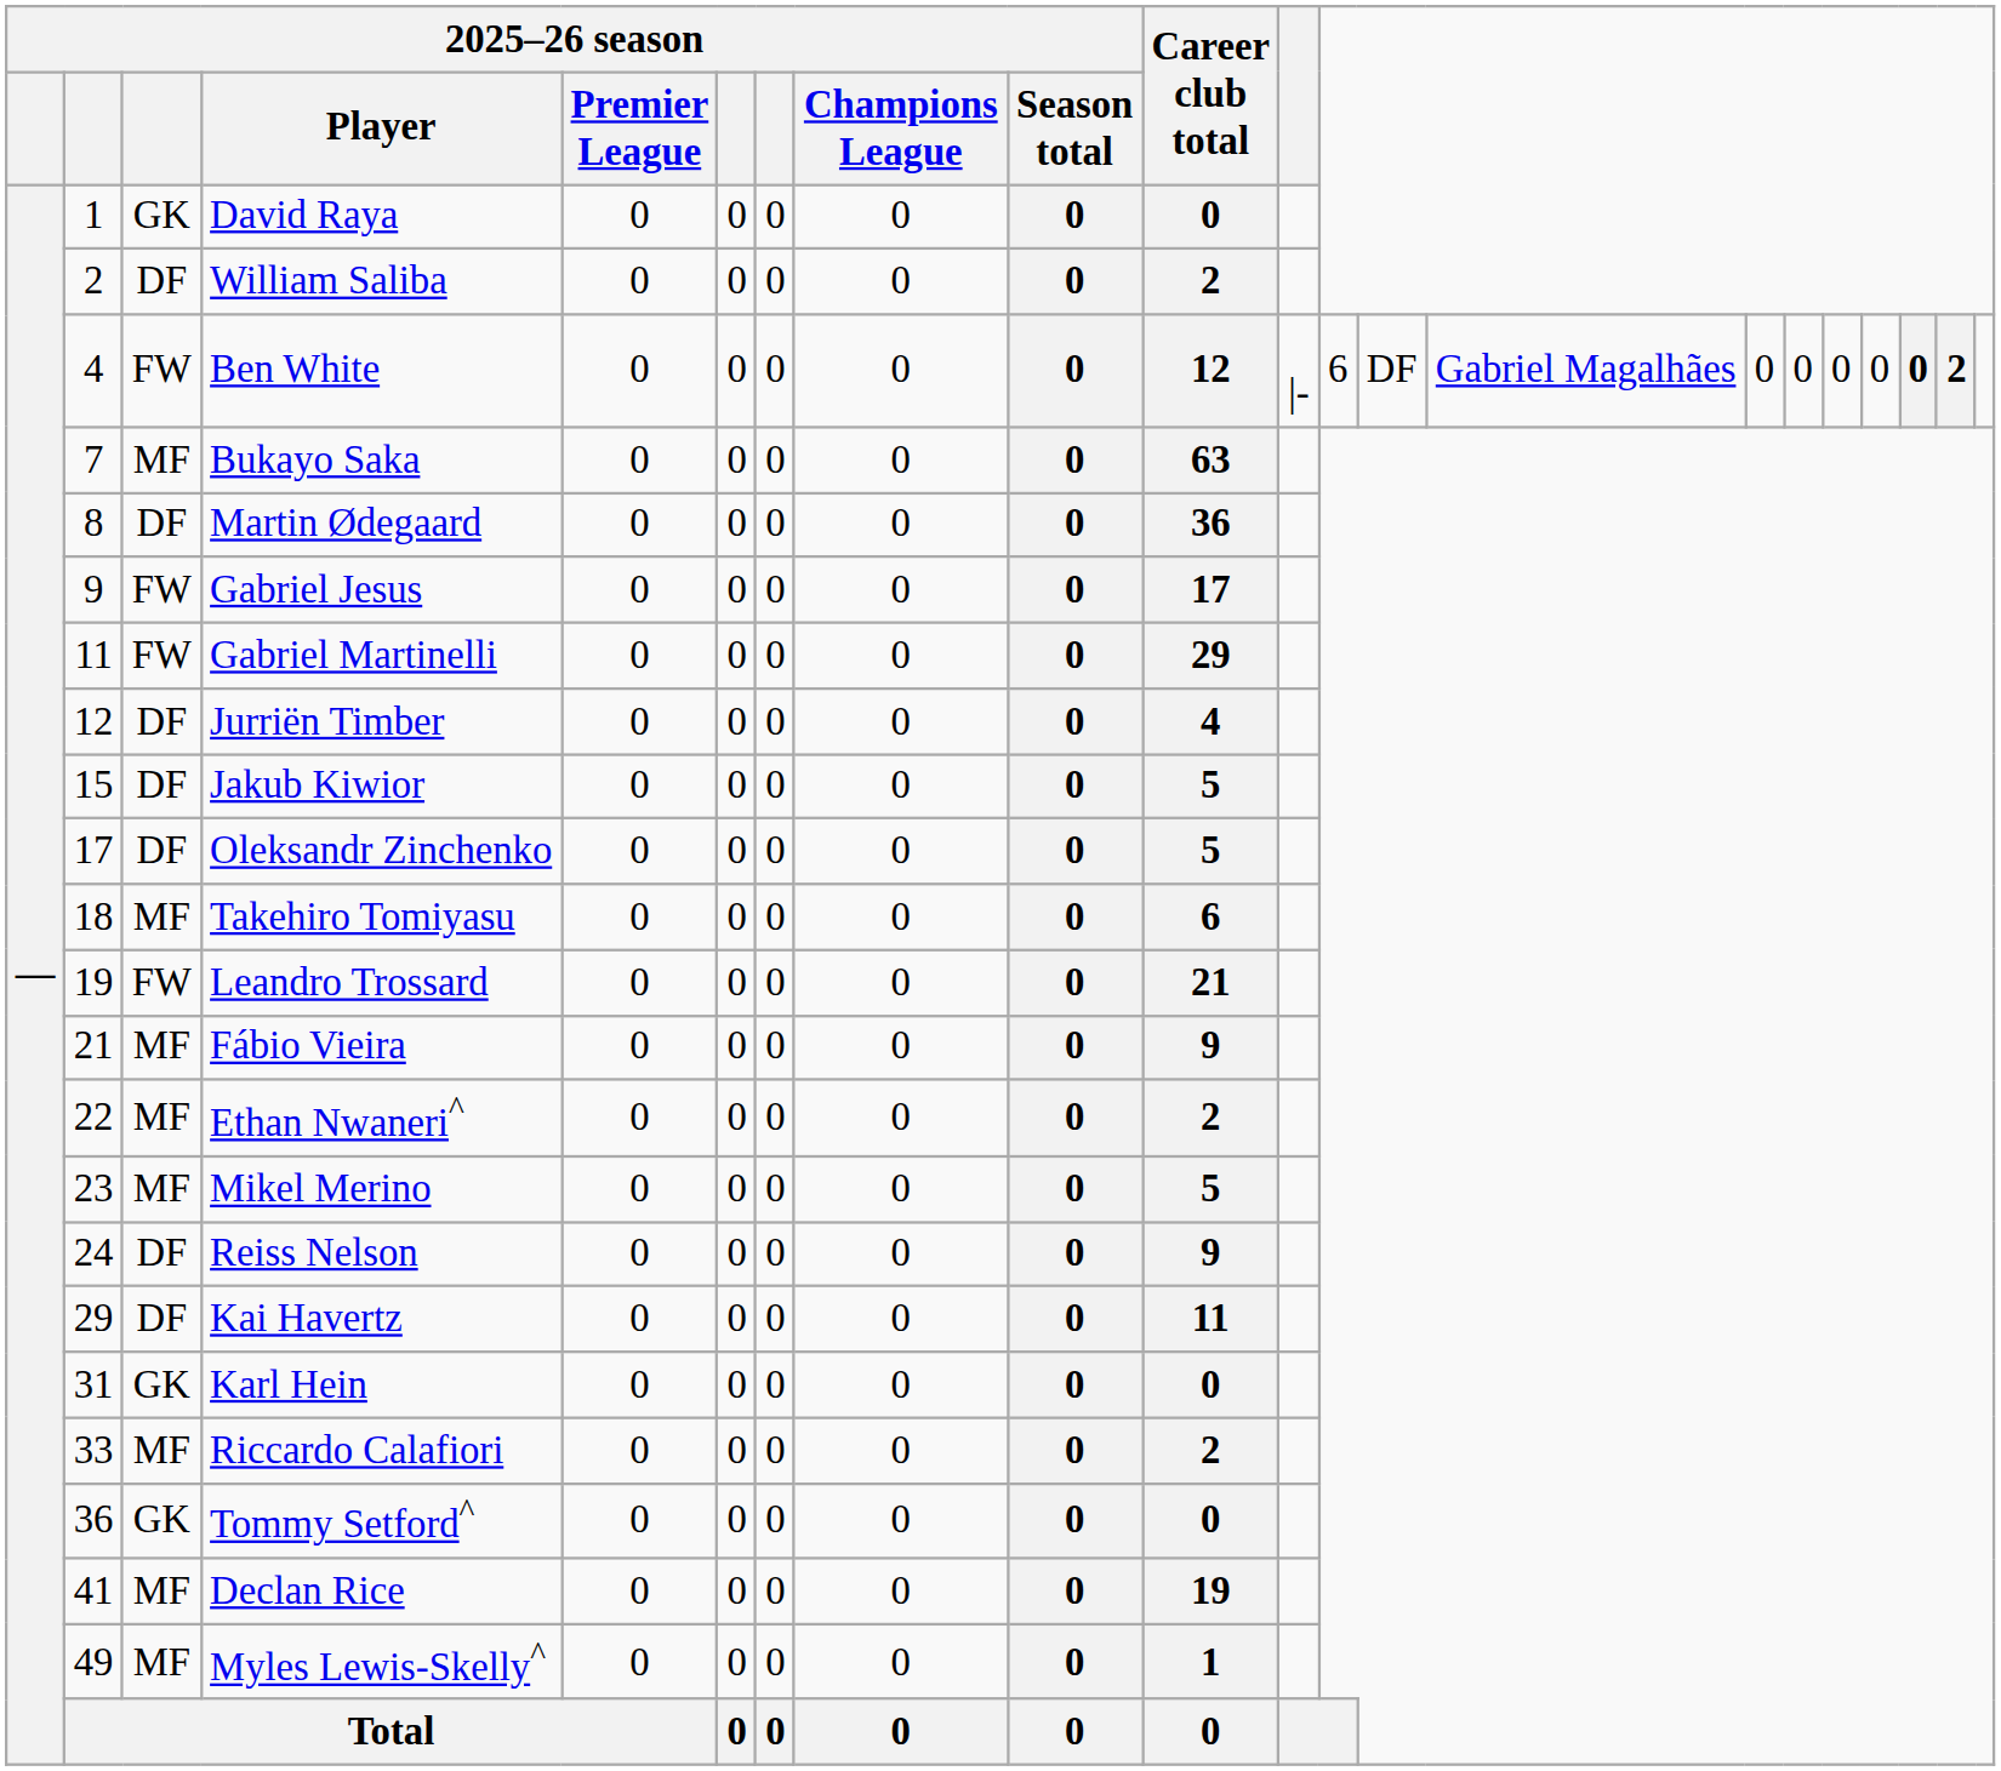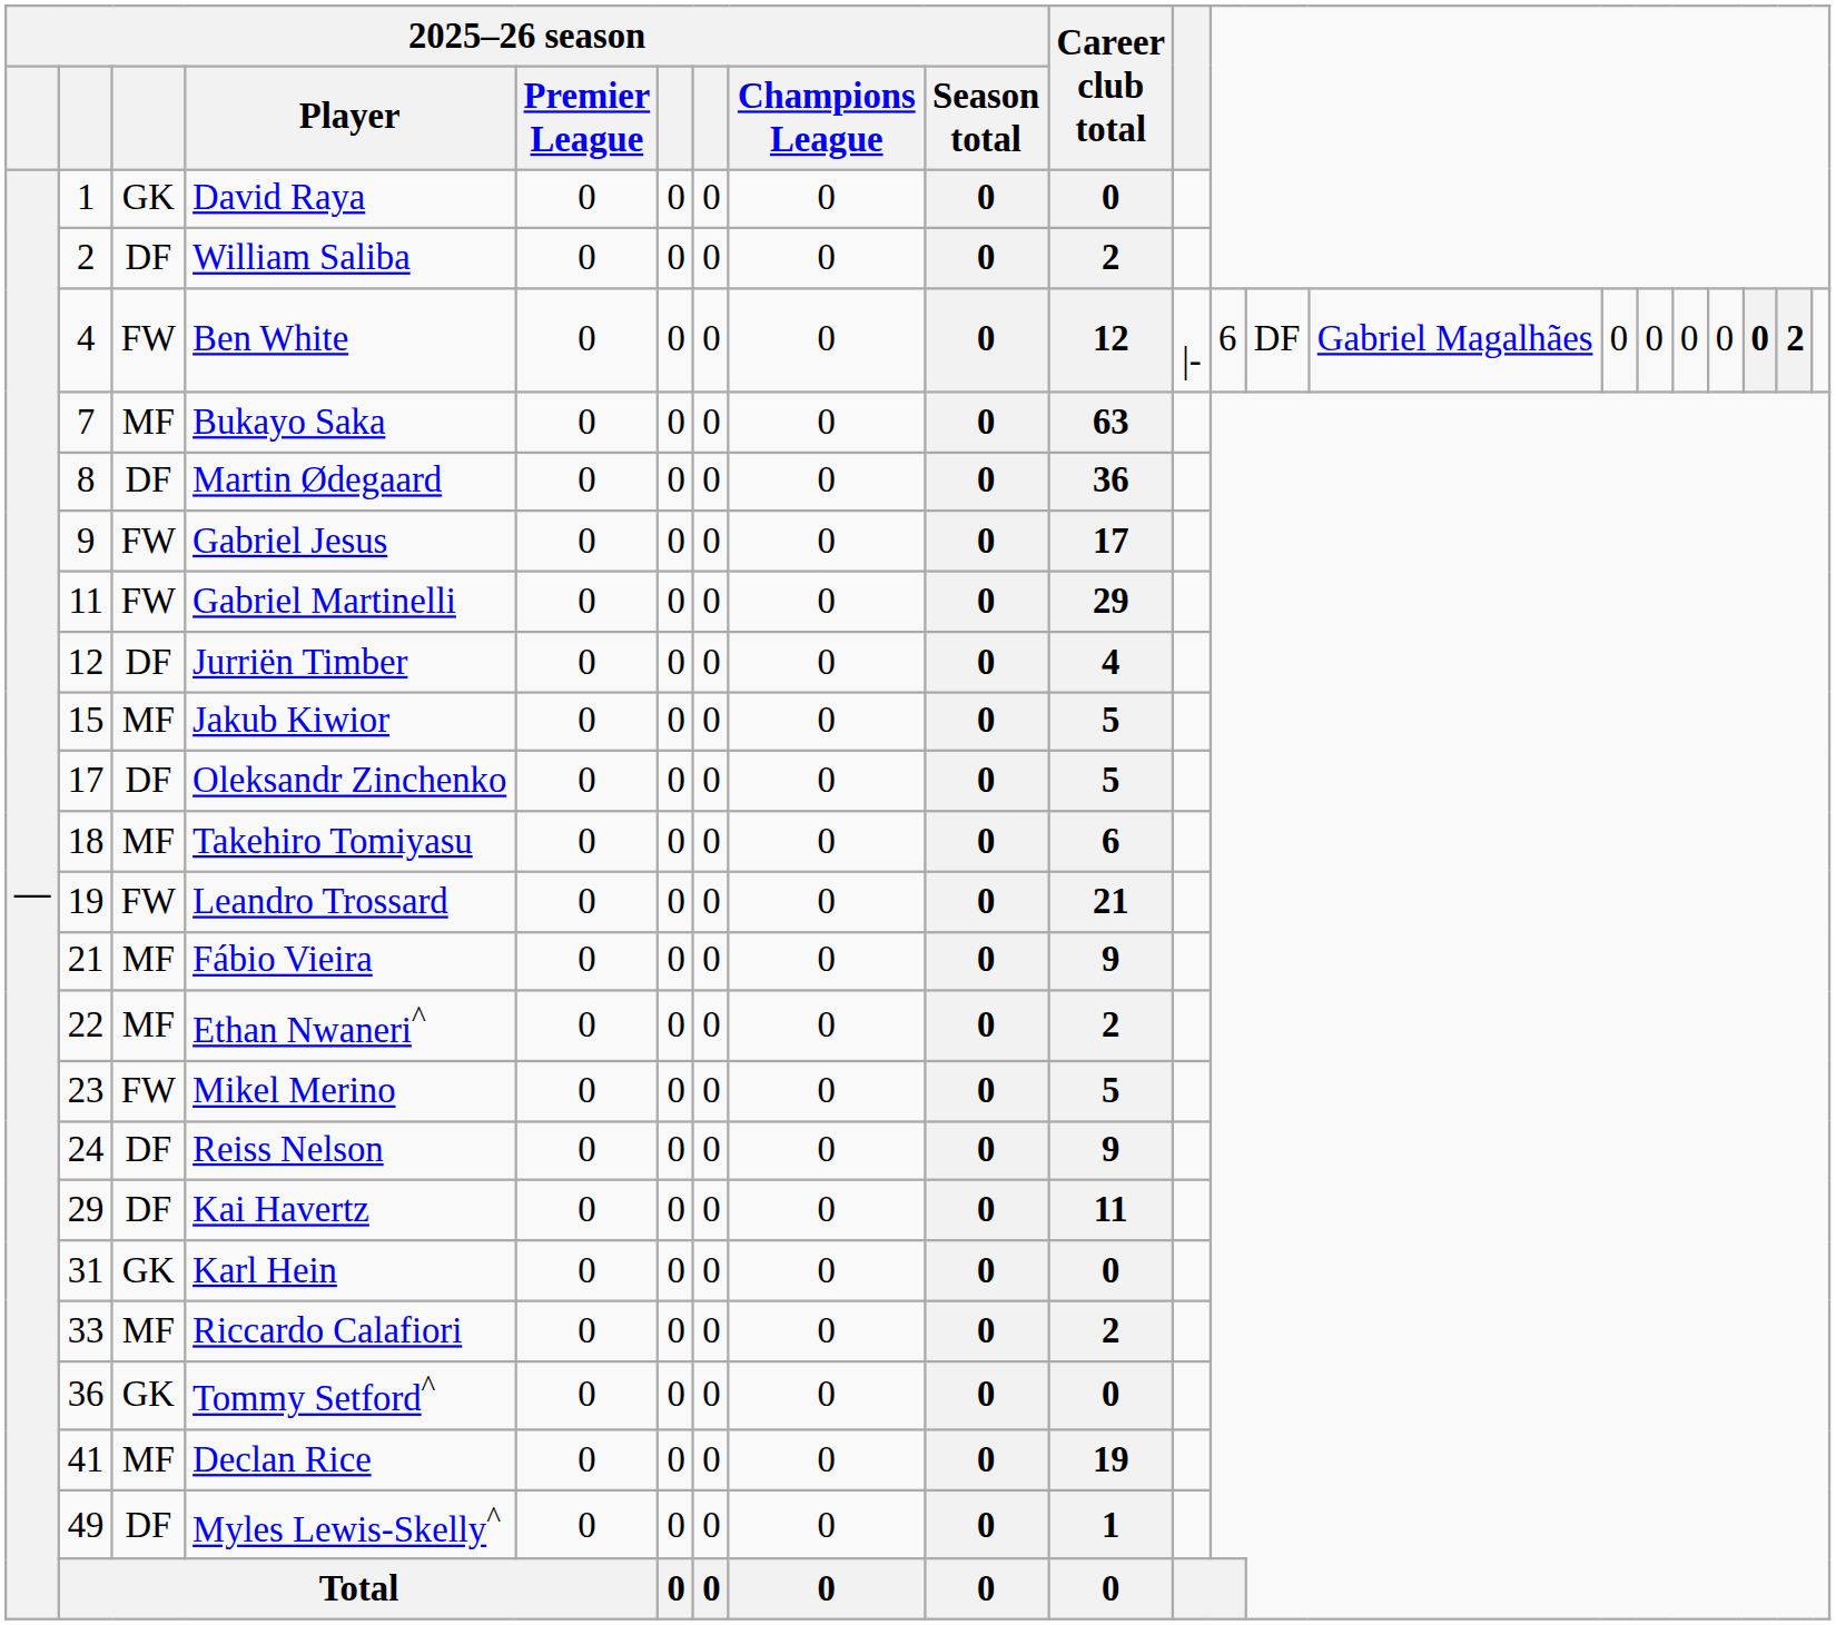Jakub Kiwior | column 3: DF -> MF
Mikel Merino | column 3: MF -> FW
Myles Lewis-Skelly^ | column 3: MF -> DF
